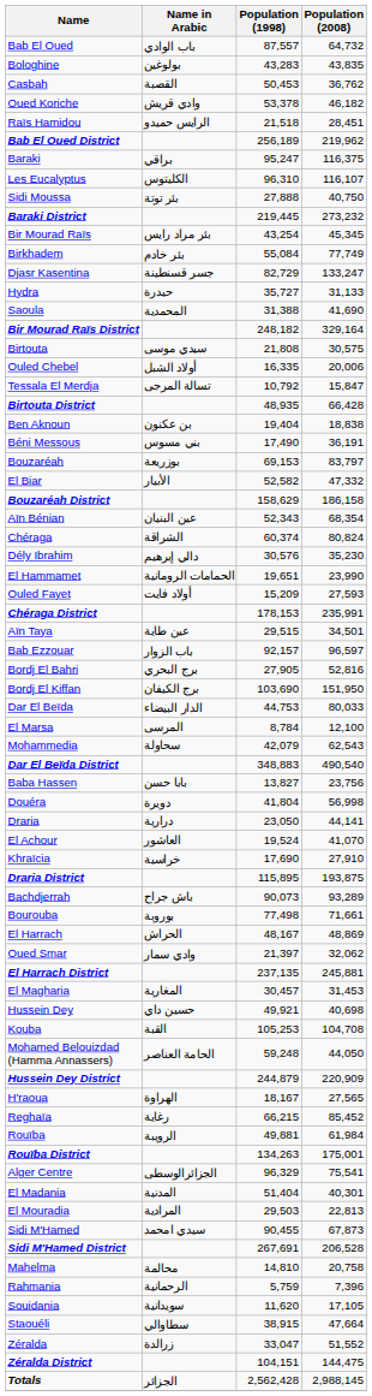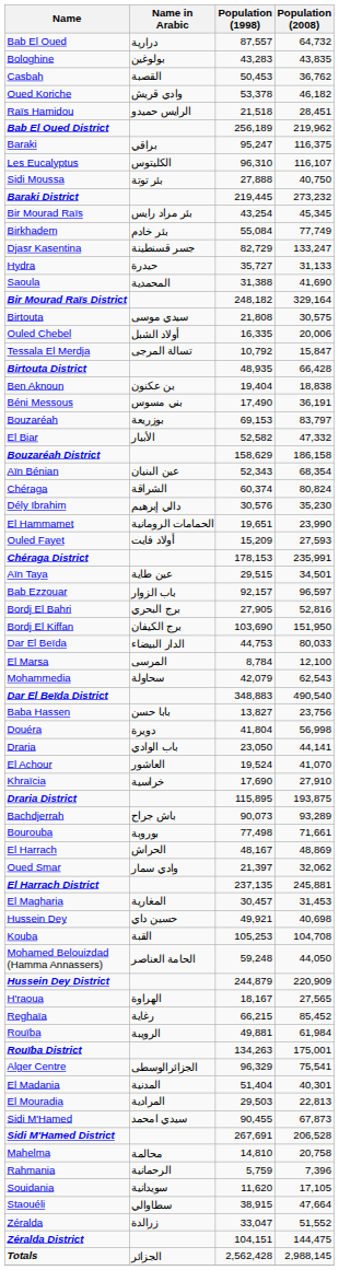Bab El Oued | Name in Arabic: باب الوادي -> درارية
Draria | Name in Arabic: درارية -> باب الوادي
